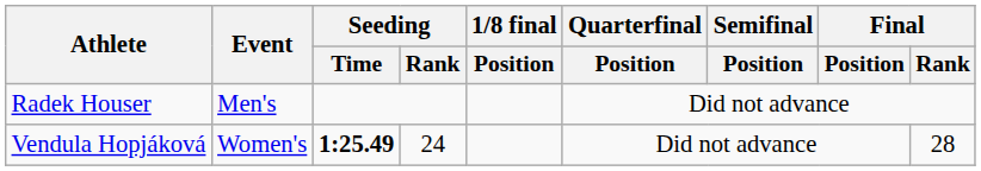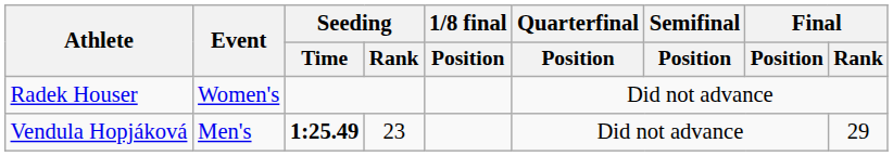Radek Houser | Event: Men's -> Women's
Vendula Hopjáková | Event: Women's -> Men's
Vendula Hopjáková | Seeding / Rank: 24 -> 23
Vendula Hopjáková | Final / Rank: 28 -> 29
